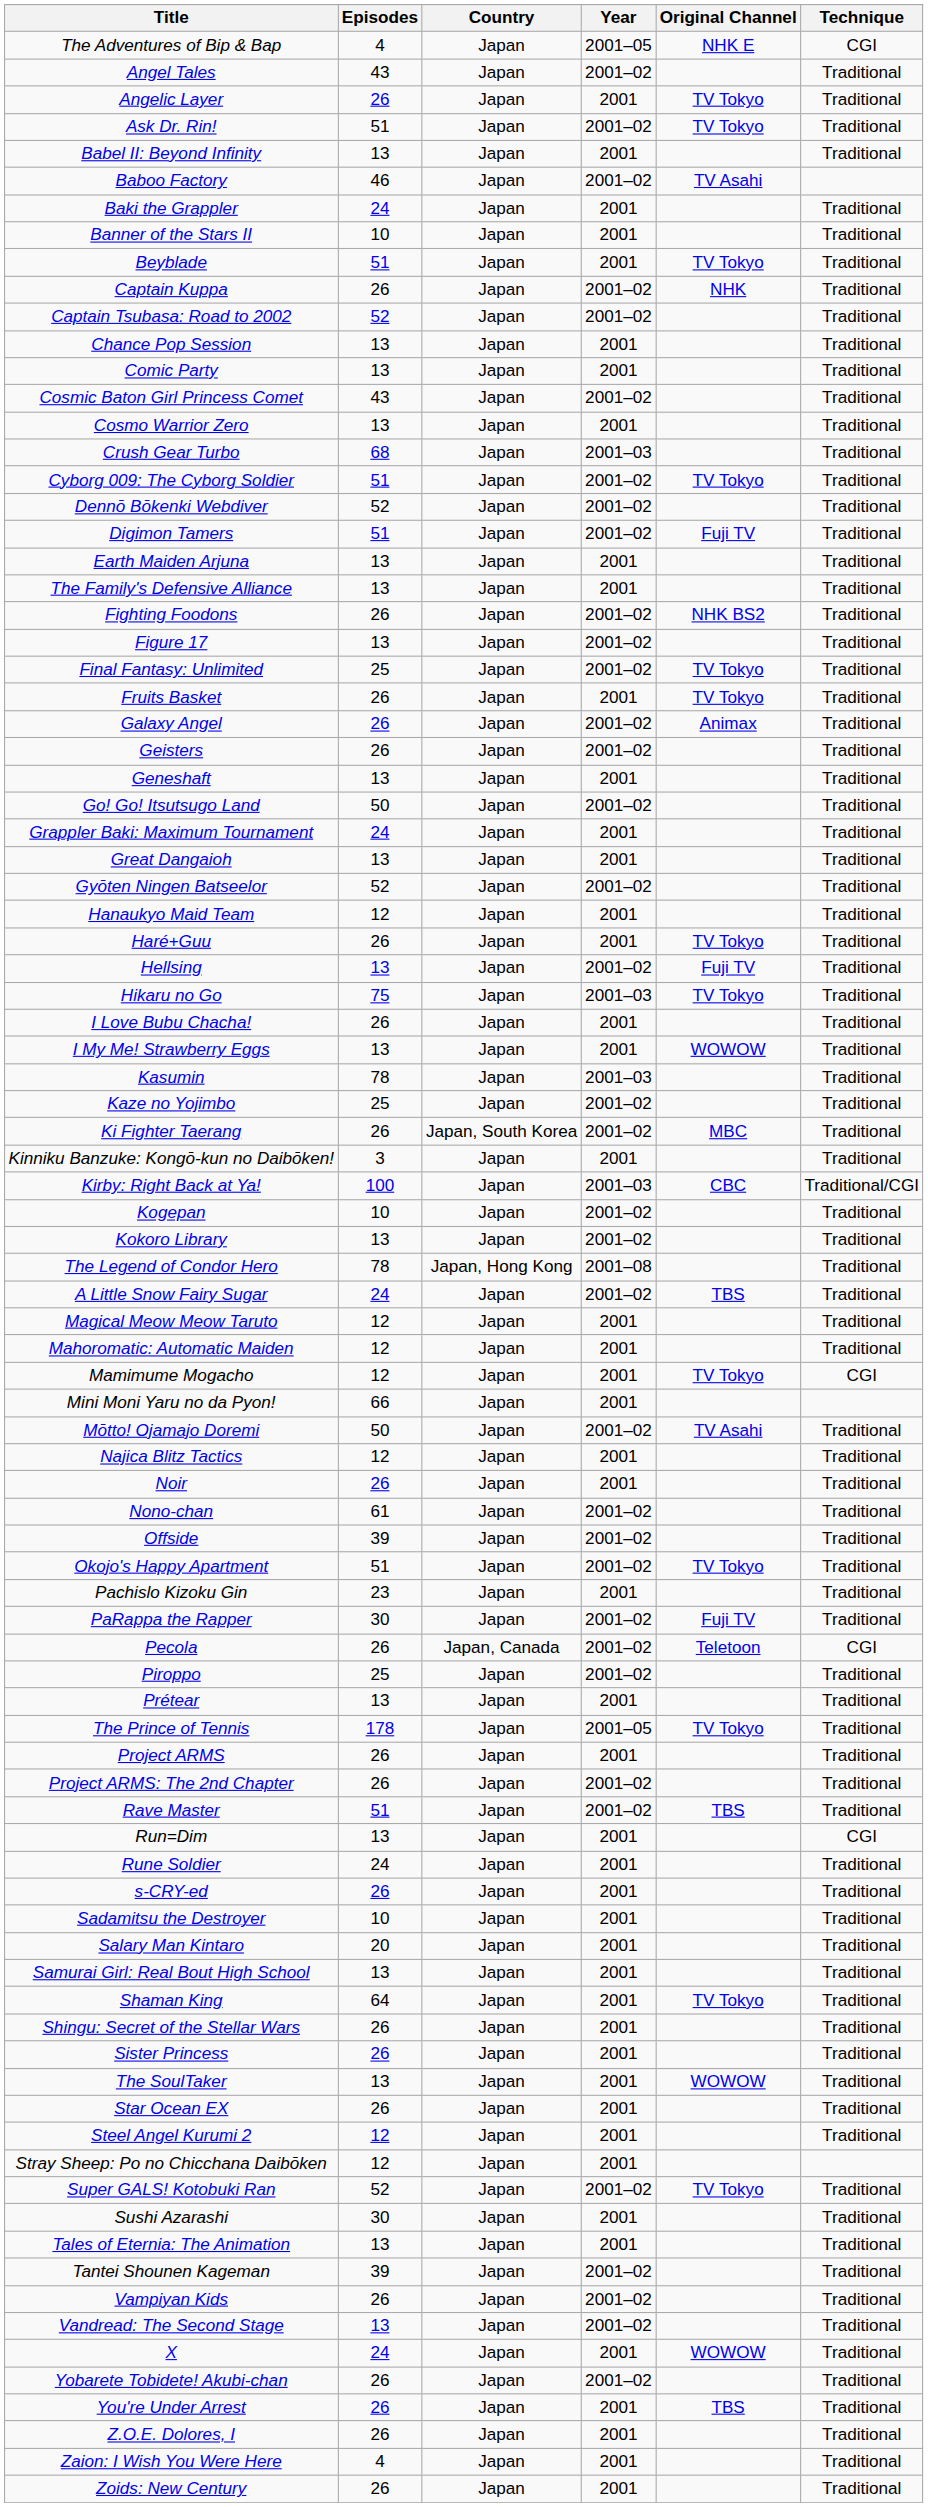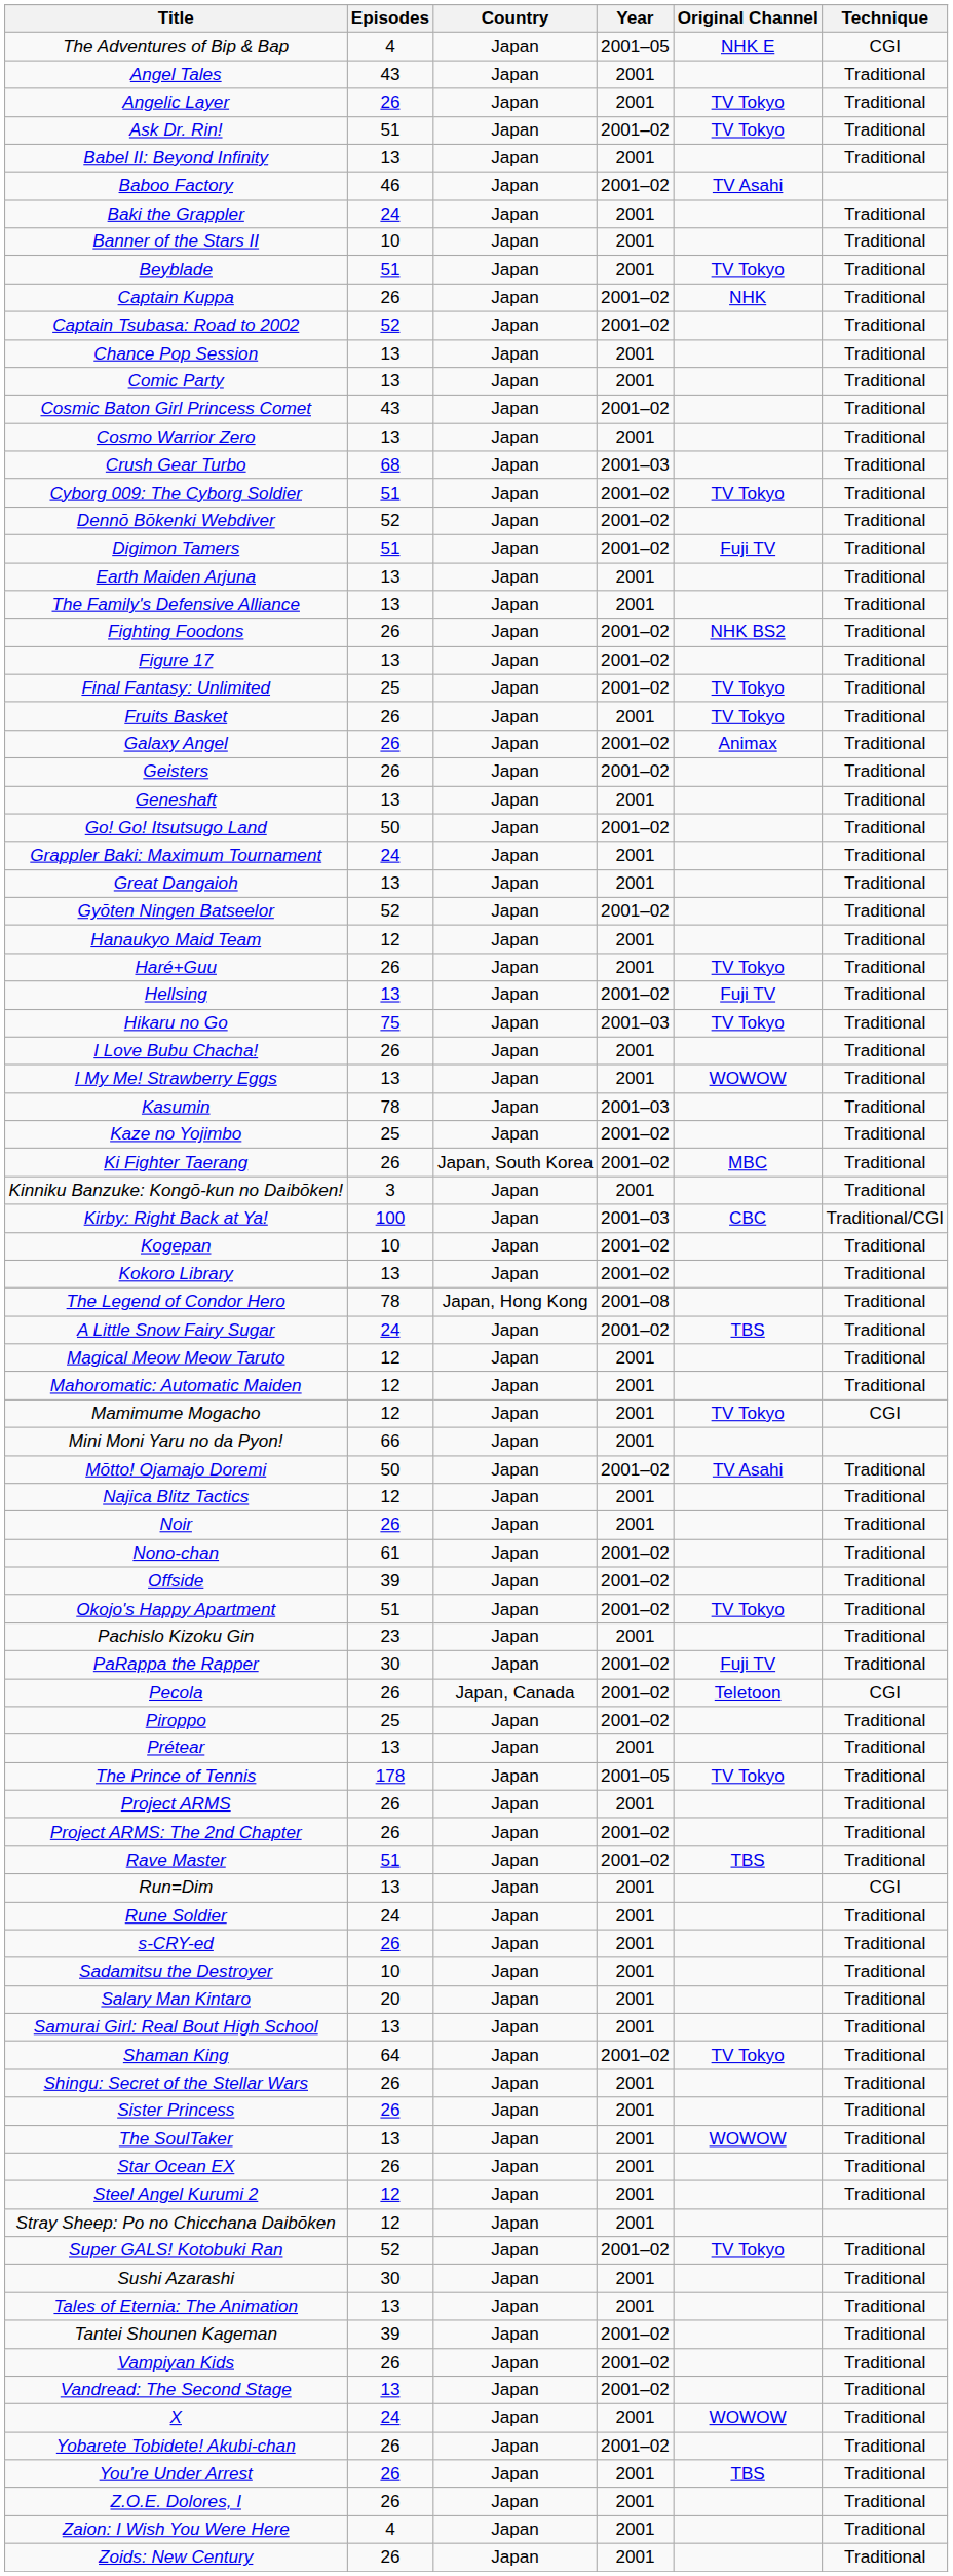Angel Tales | Year: 2001–02 -> 2001
Shaman King | Year: 2001 -> 2001–02
